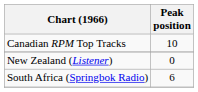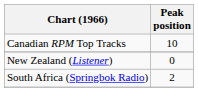South Africa (Springbok Radio) | Peak position: 6 -> 2
